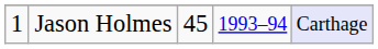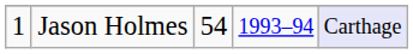Jason Holmes | column 3: 45 -> 54
